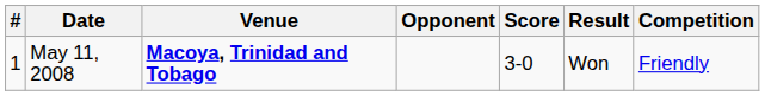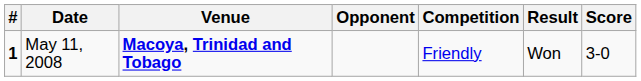columns swapped: Score <-> Competition
May 11, 2008 | #: normal -> bold
